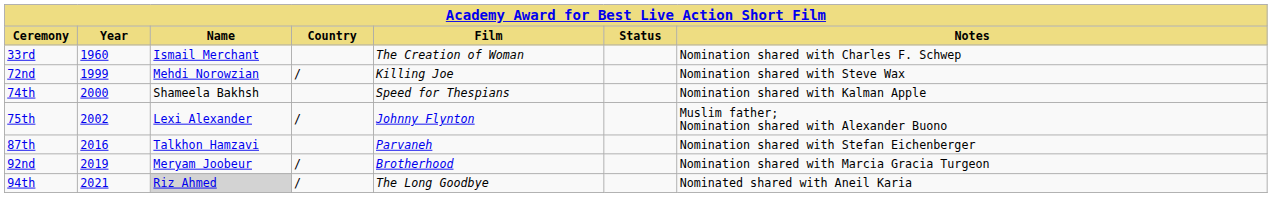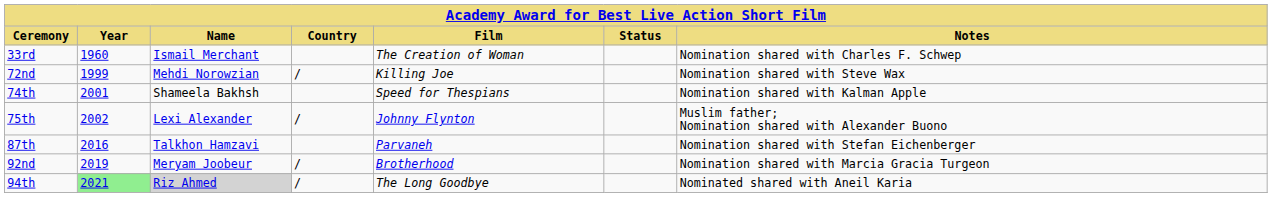74th | Year: 2000 -> 2001
94th | Year: no background -> lightgreen background
